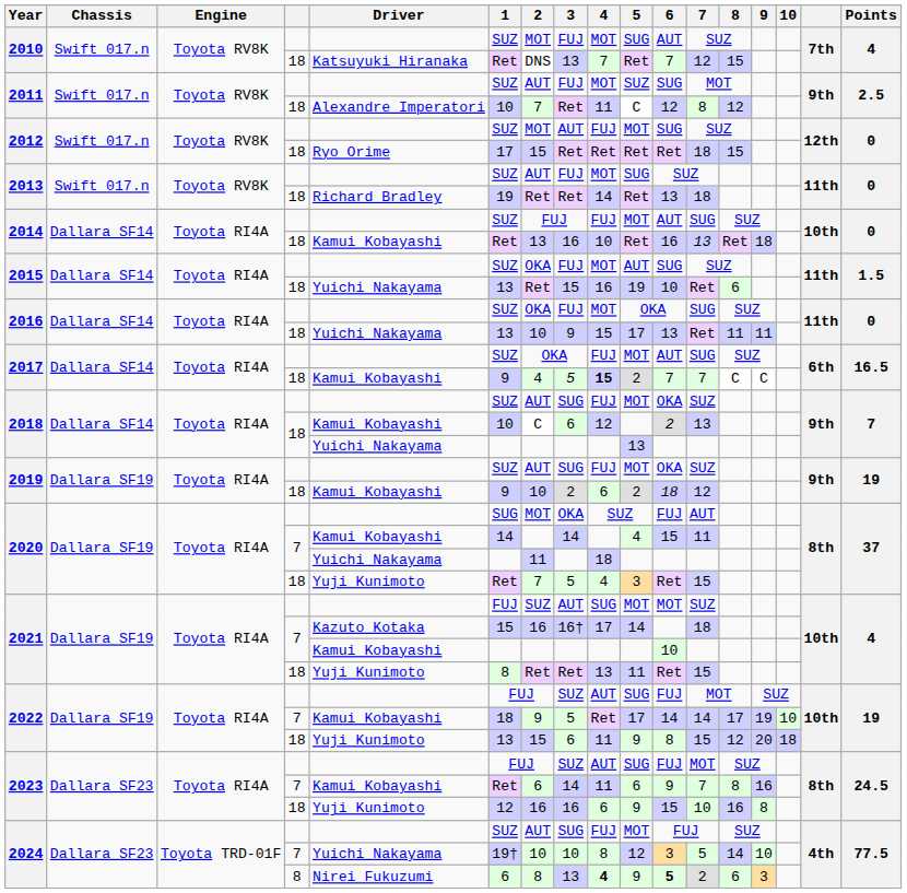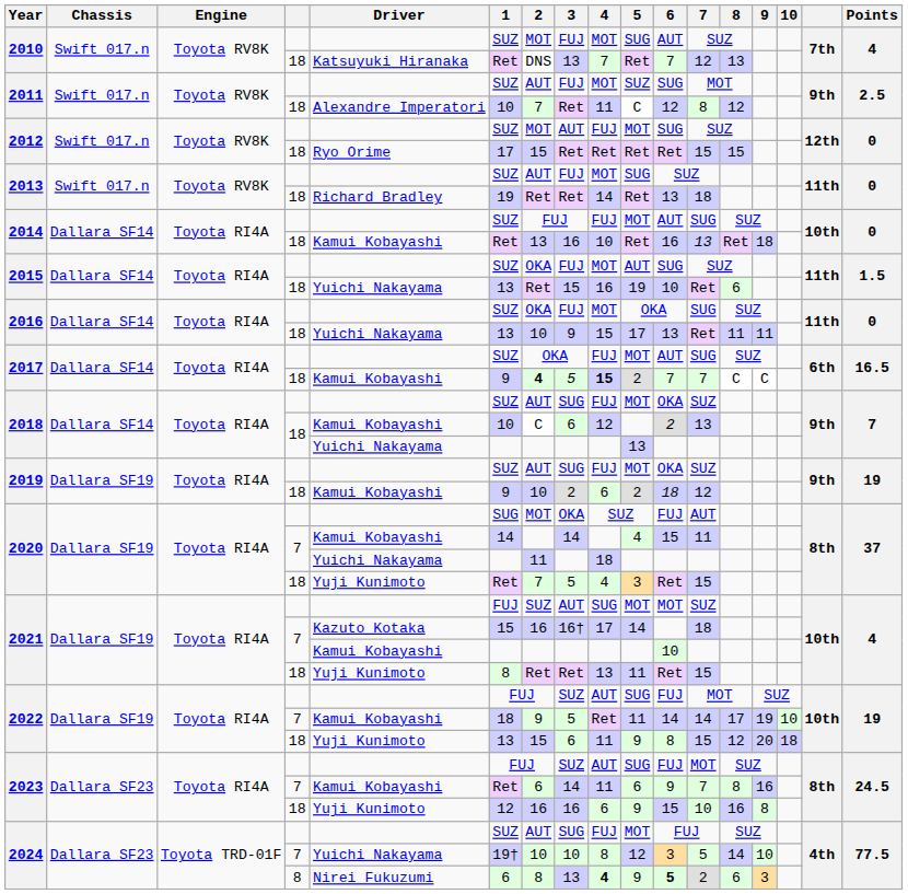2010 / 18 | 8: 15 -> 13
2012 / 18 | 7: 18 -> 15
2017 / 18 | 2: normal -> bold
2022 / 7 | 5: 17 -> 11
